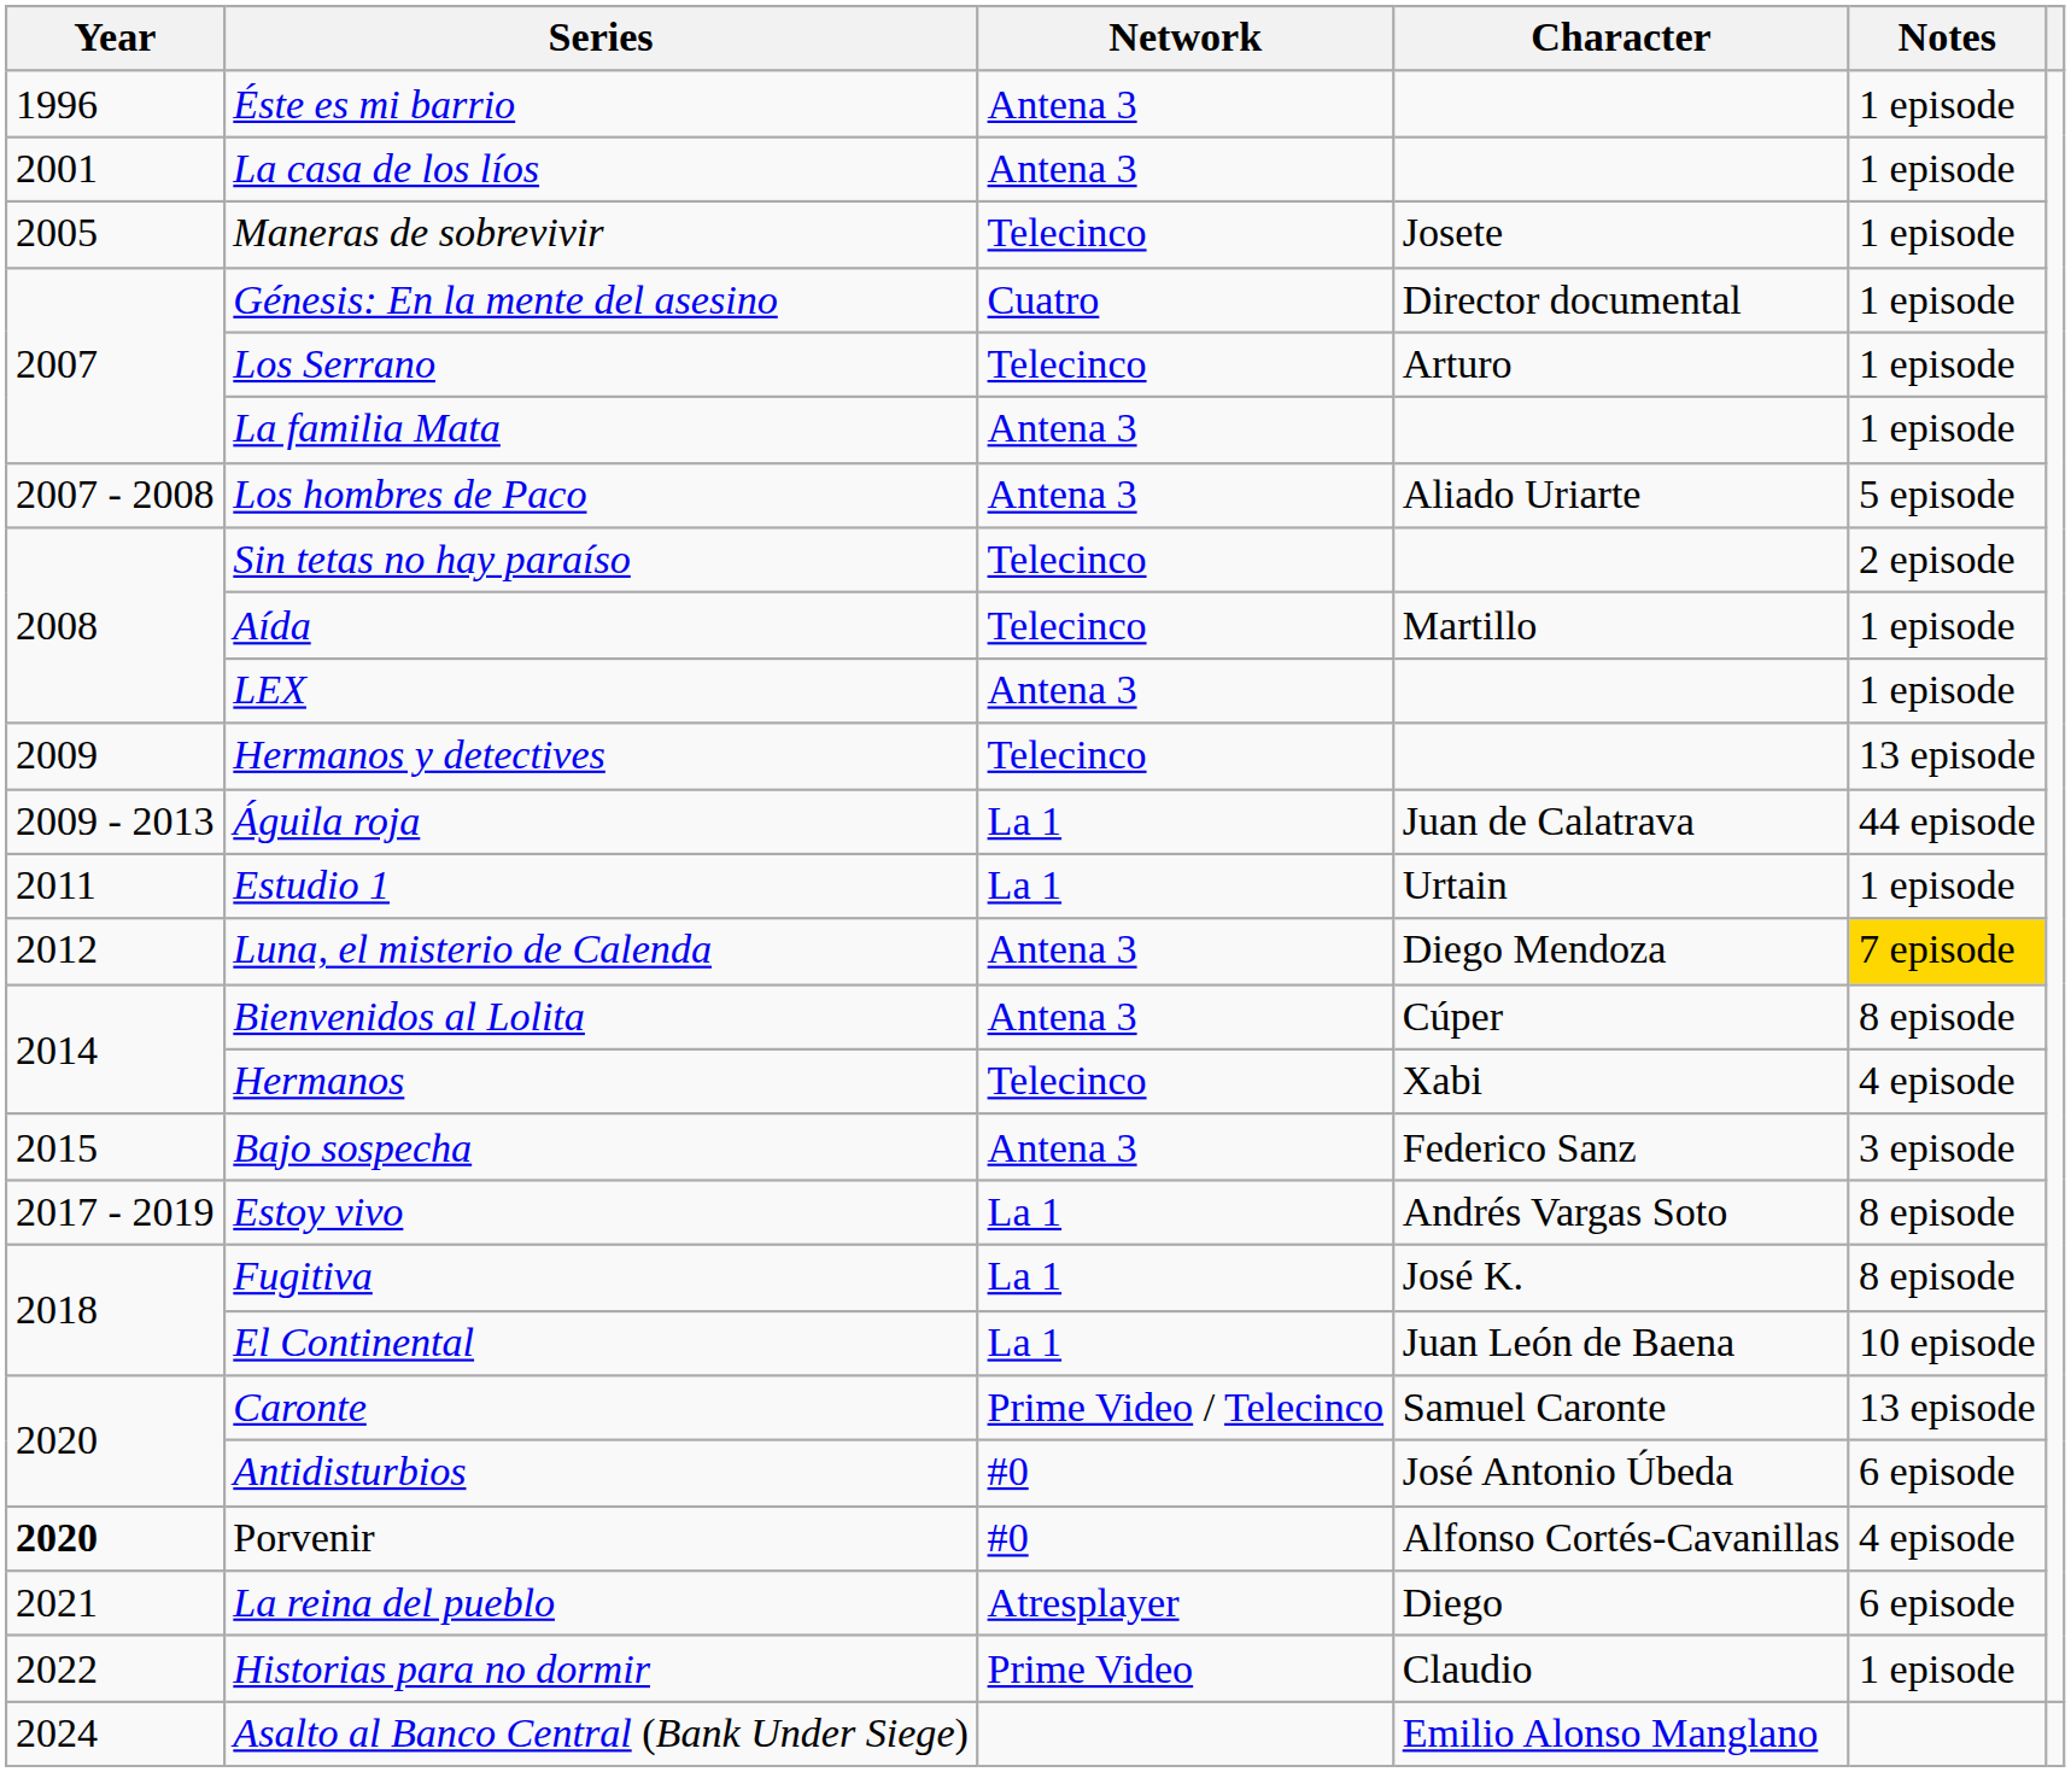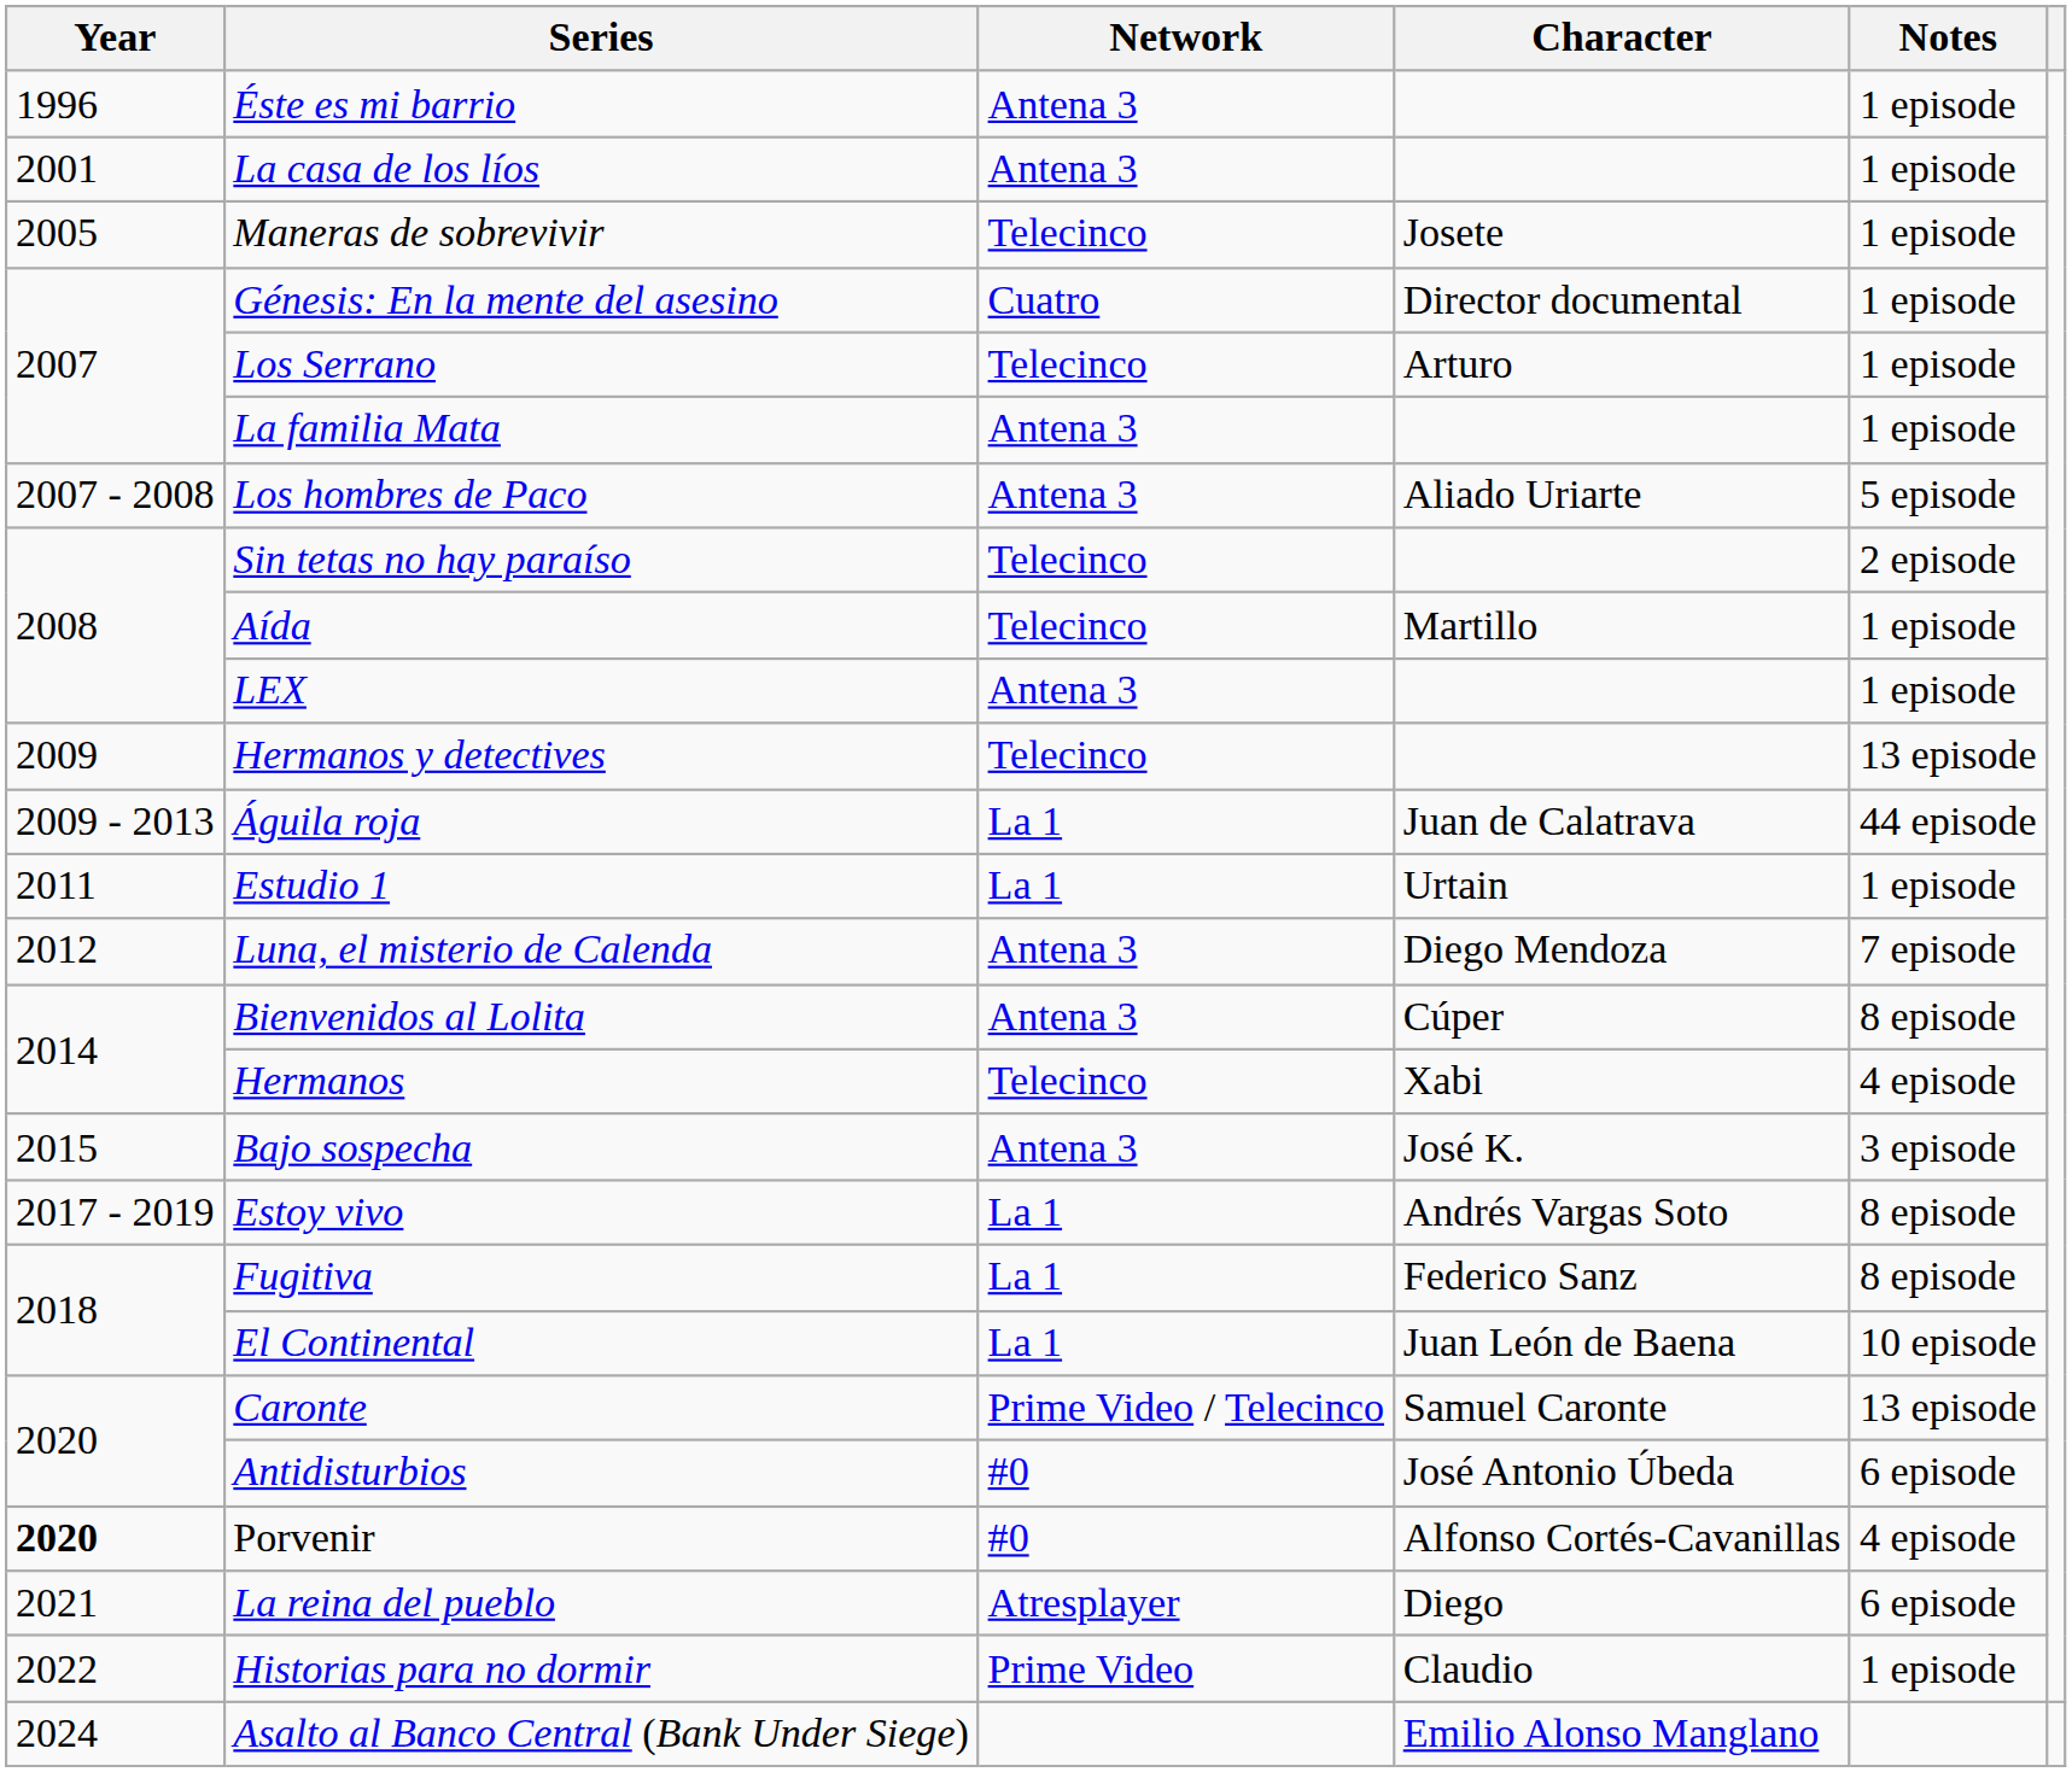Luna, el misterio de Calenda | Notes: gold background -> no background
Bajo sospecha | Character: Federico Sanz -> José K.
Fugitiva | Character: José K. -> Federico Sanz
